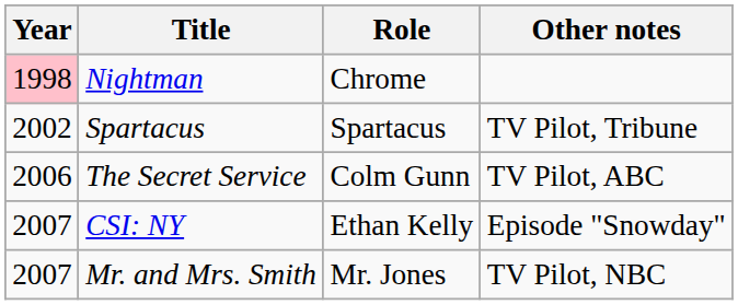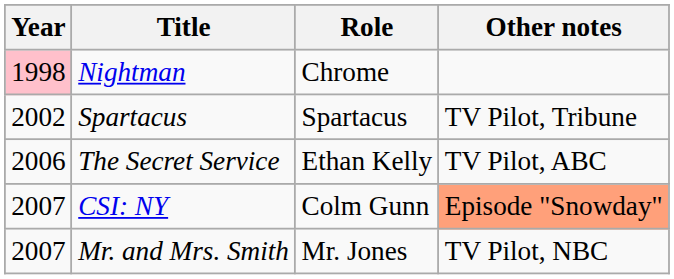The Secret Service | Role: Colm Gunn -> Ethan Kelly
CSI: NY | Role: Ethan Kelly -> Colm Gunn
CSI: NY | Other notes: no background -> lightsalmon background
